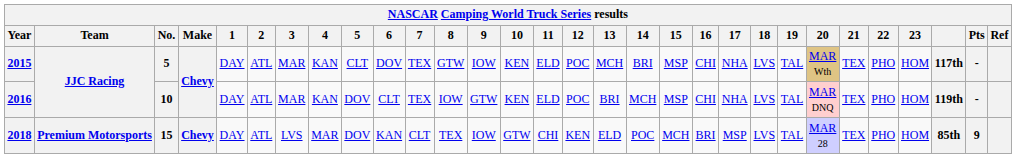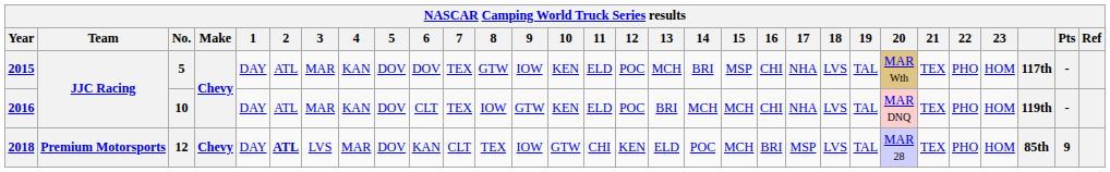2015 | 5: CLT -> DOV
2016 | 15: MSP -> MCH
2018 | No.: 15 -> 12
2018 | 2: normal -> bold
